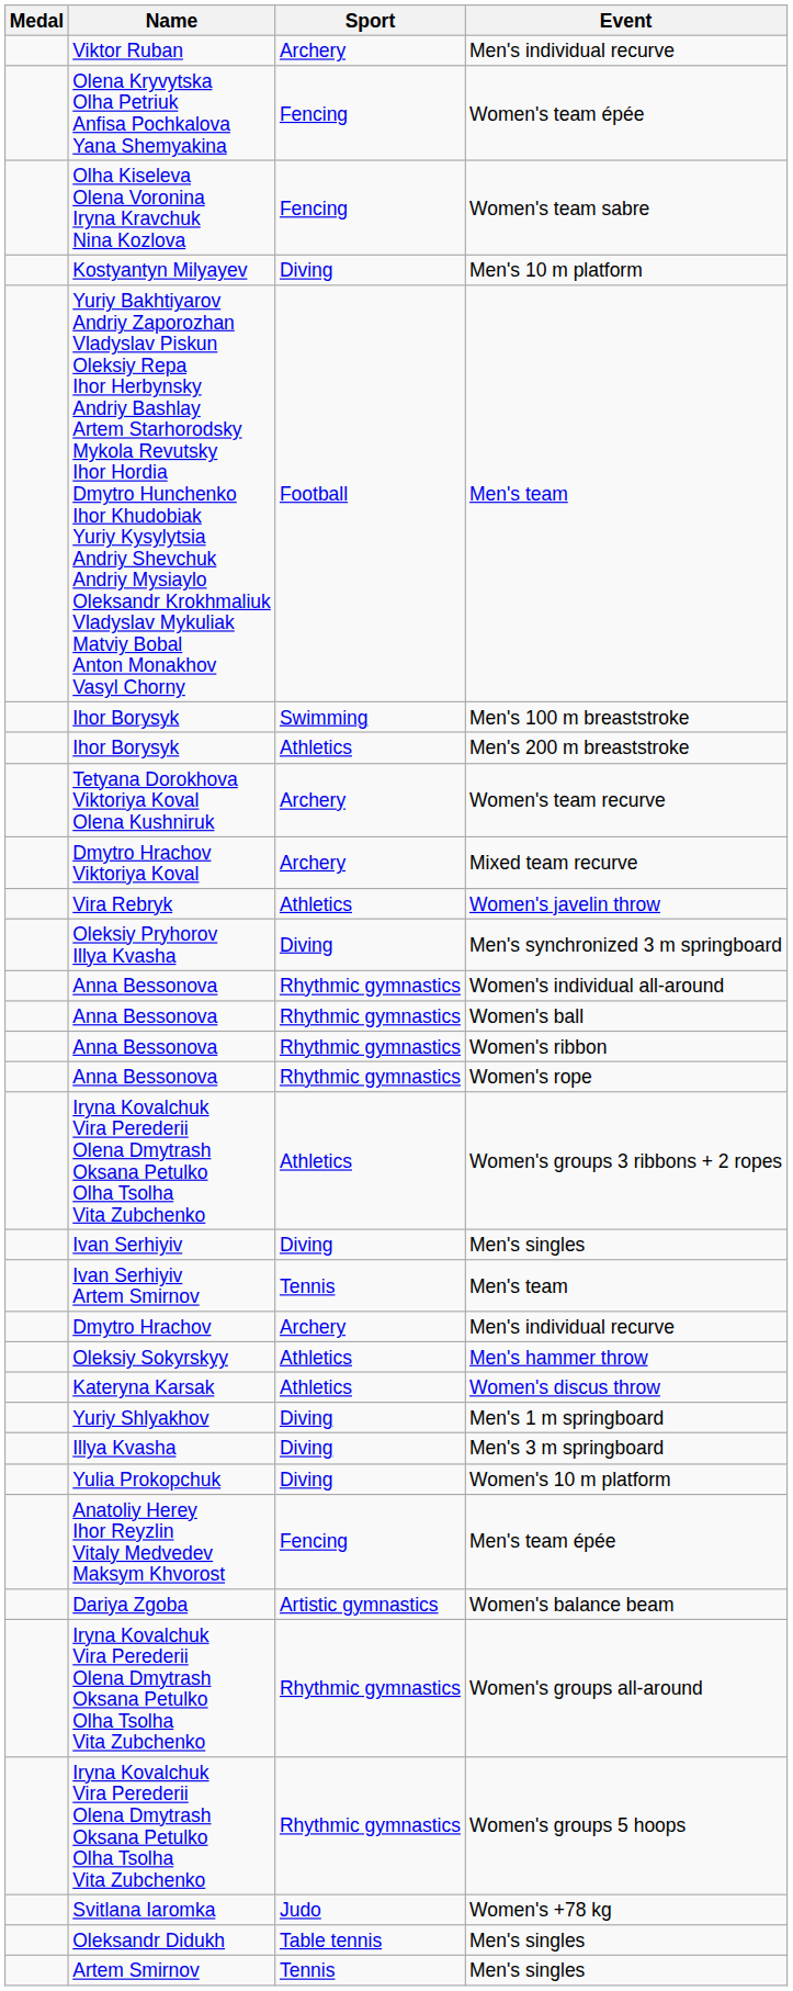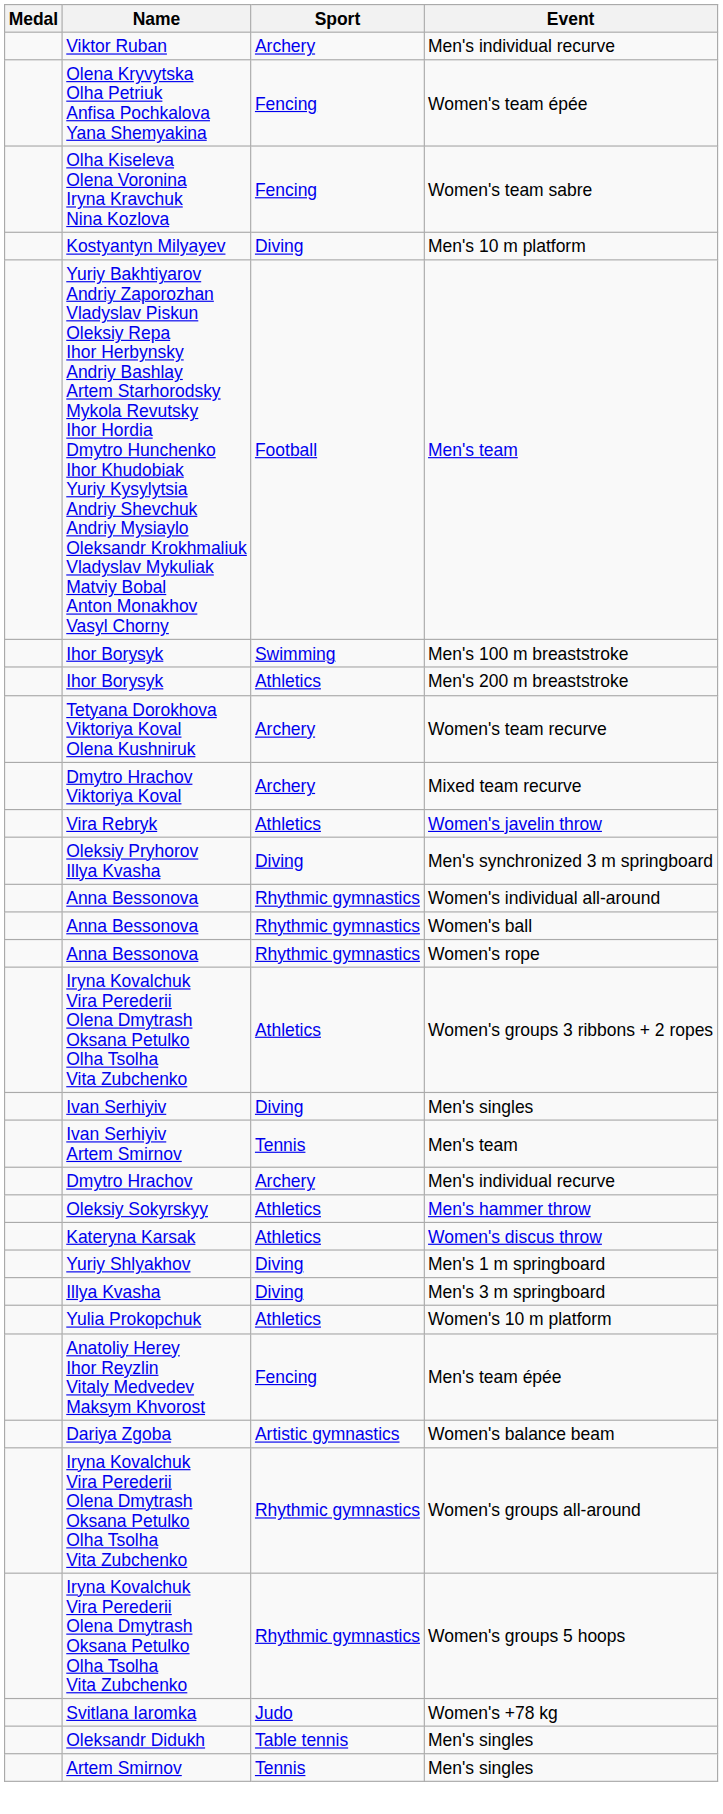- row: Anna Bessonova | Rhythmic gymnastics | Women's ribbon
Women's 10 m platform | Sport: Diving -> Athletics
